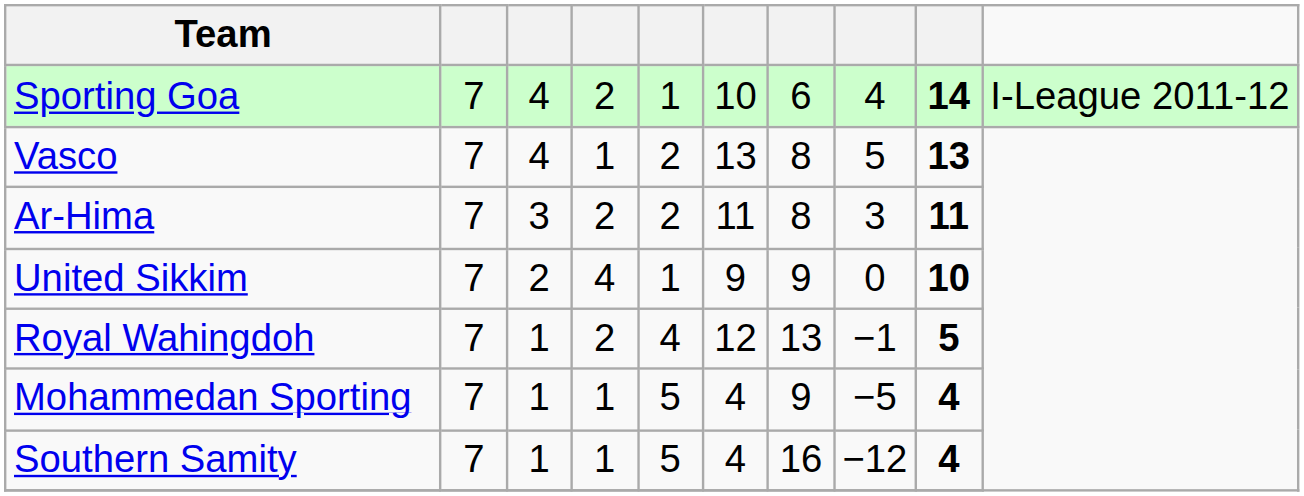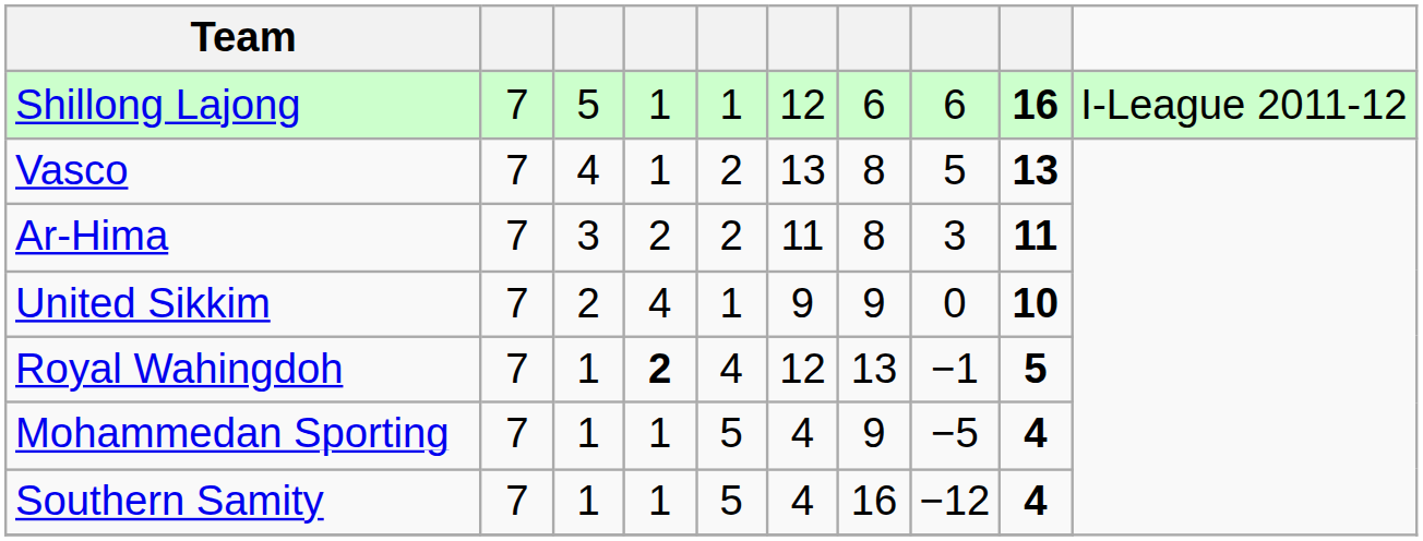+ row: Shillong Lajong | 7 | 5 | 1 | 1 | 12 | 6 | 6 | 16 | I-League 2011-12
- row: Sporting Goa | 7 | 4 | 2 | 1 | 10 | 6 | 4 | 14 | I-League 2011-12
Royal Wahingdoh | column 4: normal -> bold
